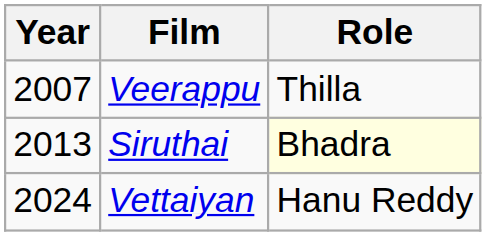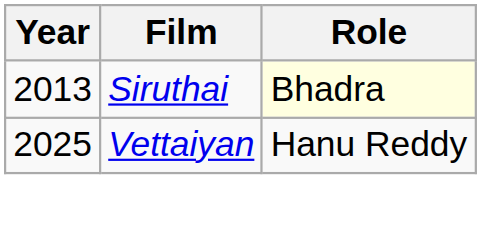- row: 2007 | Veerappu | Thilla
Vettaiyan | Year: 2024 -> 2025
